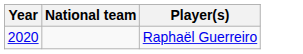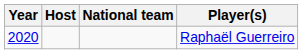+ column: Host
